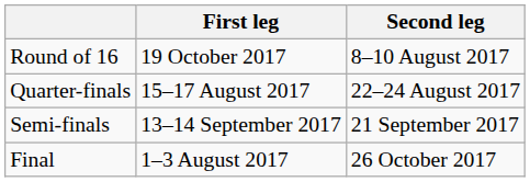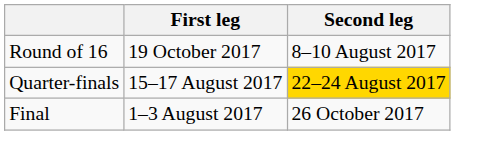Quarter-finals | Second leg: no background -> gold background
- row: Semi-finals | 13–14 September 2017 | 21 September 2017
